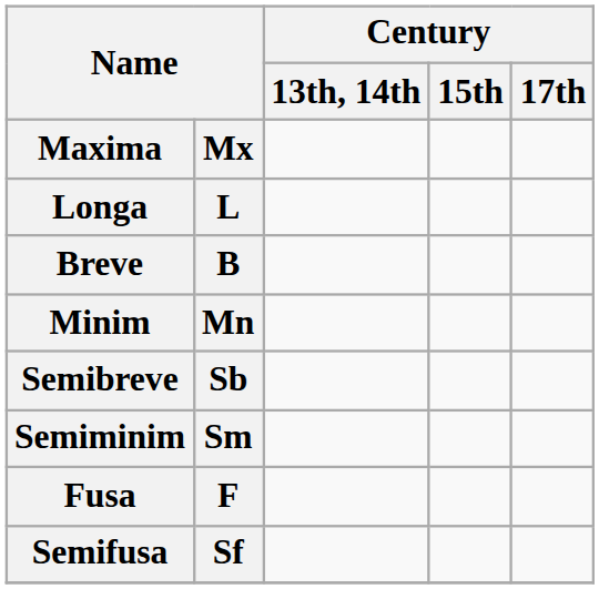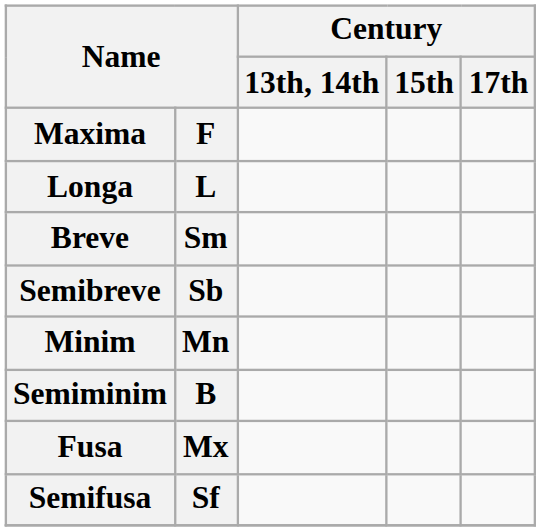Maxima | column 2: Mx -> F
Breve | column 2: B -> Sm
rows swapped: Semibreve <-> Minim
Semiminim | column 2: Sm -> B
Fusa | column 2: F -> Mx
